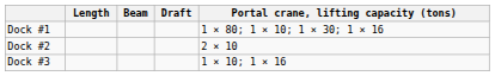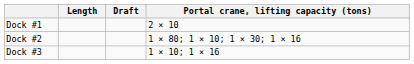- column: Beam
Dock #1 | Portal crane, lifting capacity (tons): 1 × 80; 1 × 10; 1 × 30; 1 × 16 -> 2 × 10
Dock #2 | Portal crane, lifting capacity (tons): 2 × 10 -> 1 × 80; 1 × 10; 1 × 30; 1 × 16
